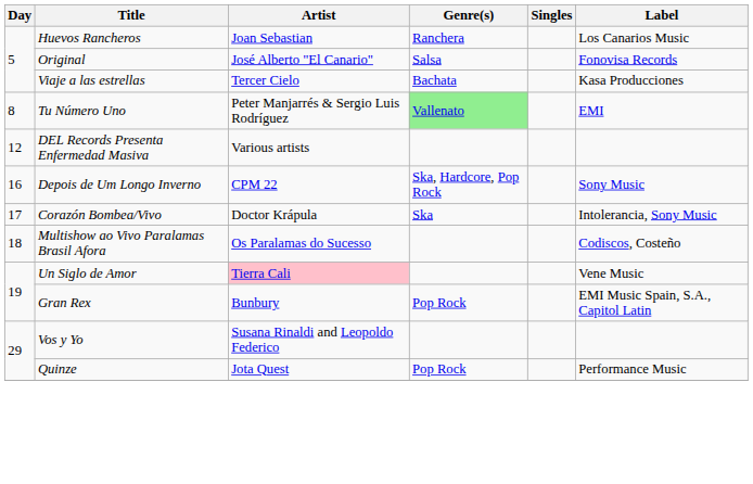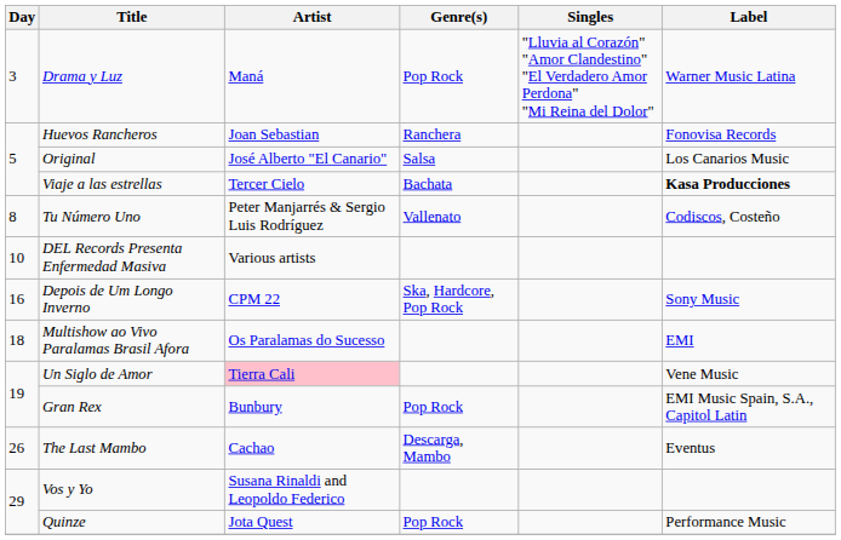+ row: 3 | Drama y Luz | Maná | Pop Rock | "Lluvia al Corazón" "Amor Clandestino" "El Verdadero Amor Perdona" "Mi Reina del Dolor" | Warner Music Latina
Huevos Rancheros | Label: Los Canarios Music -> Fonovisa Records
Original | Label: Fonovisa Records -> Los Canarios Music
Viaje a las estrellas | Label: normal -> bold
Tu Número Uno | Genre(s): lightgreen background -> no background
Tu Número Uno | Label: EMI -> Codiscos, Costeño
DEL Records Presenta Enfermedad Masiva | Day: 12 -> 10
- row: 17 | Corazón Bombea/Vivo | Doctor Krápula | Ska | Intolerancia, Sony Music
Multishow ao Vivo Paralamas Brasil Afora | Label: Codiscos, Costeño -> EMI
+ row: 26 | The Last Mambo | Cachao | Descarga, Mambo | Eventus
